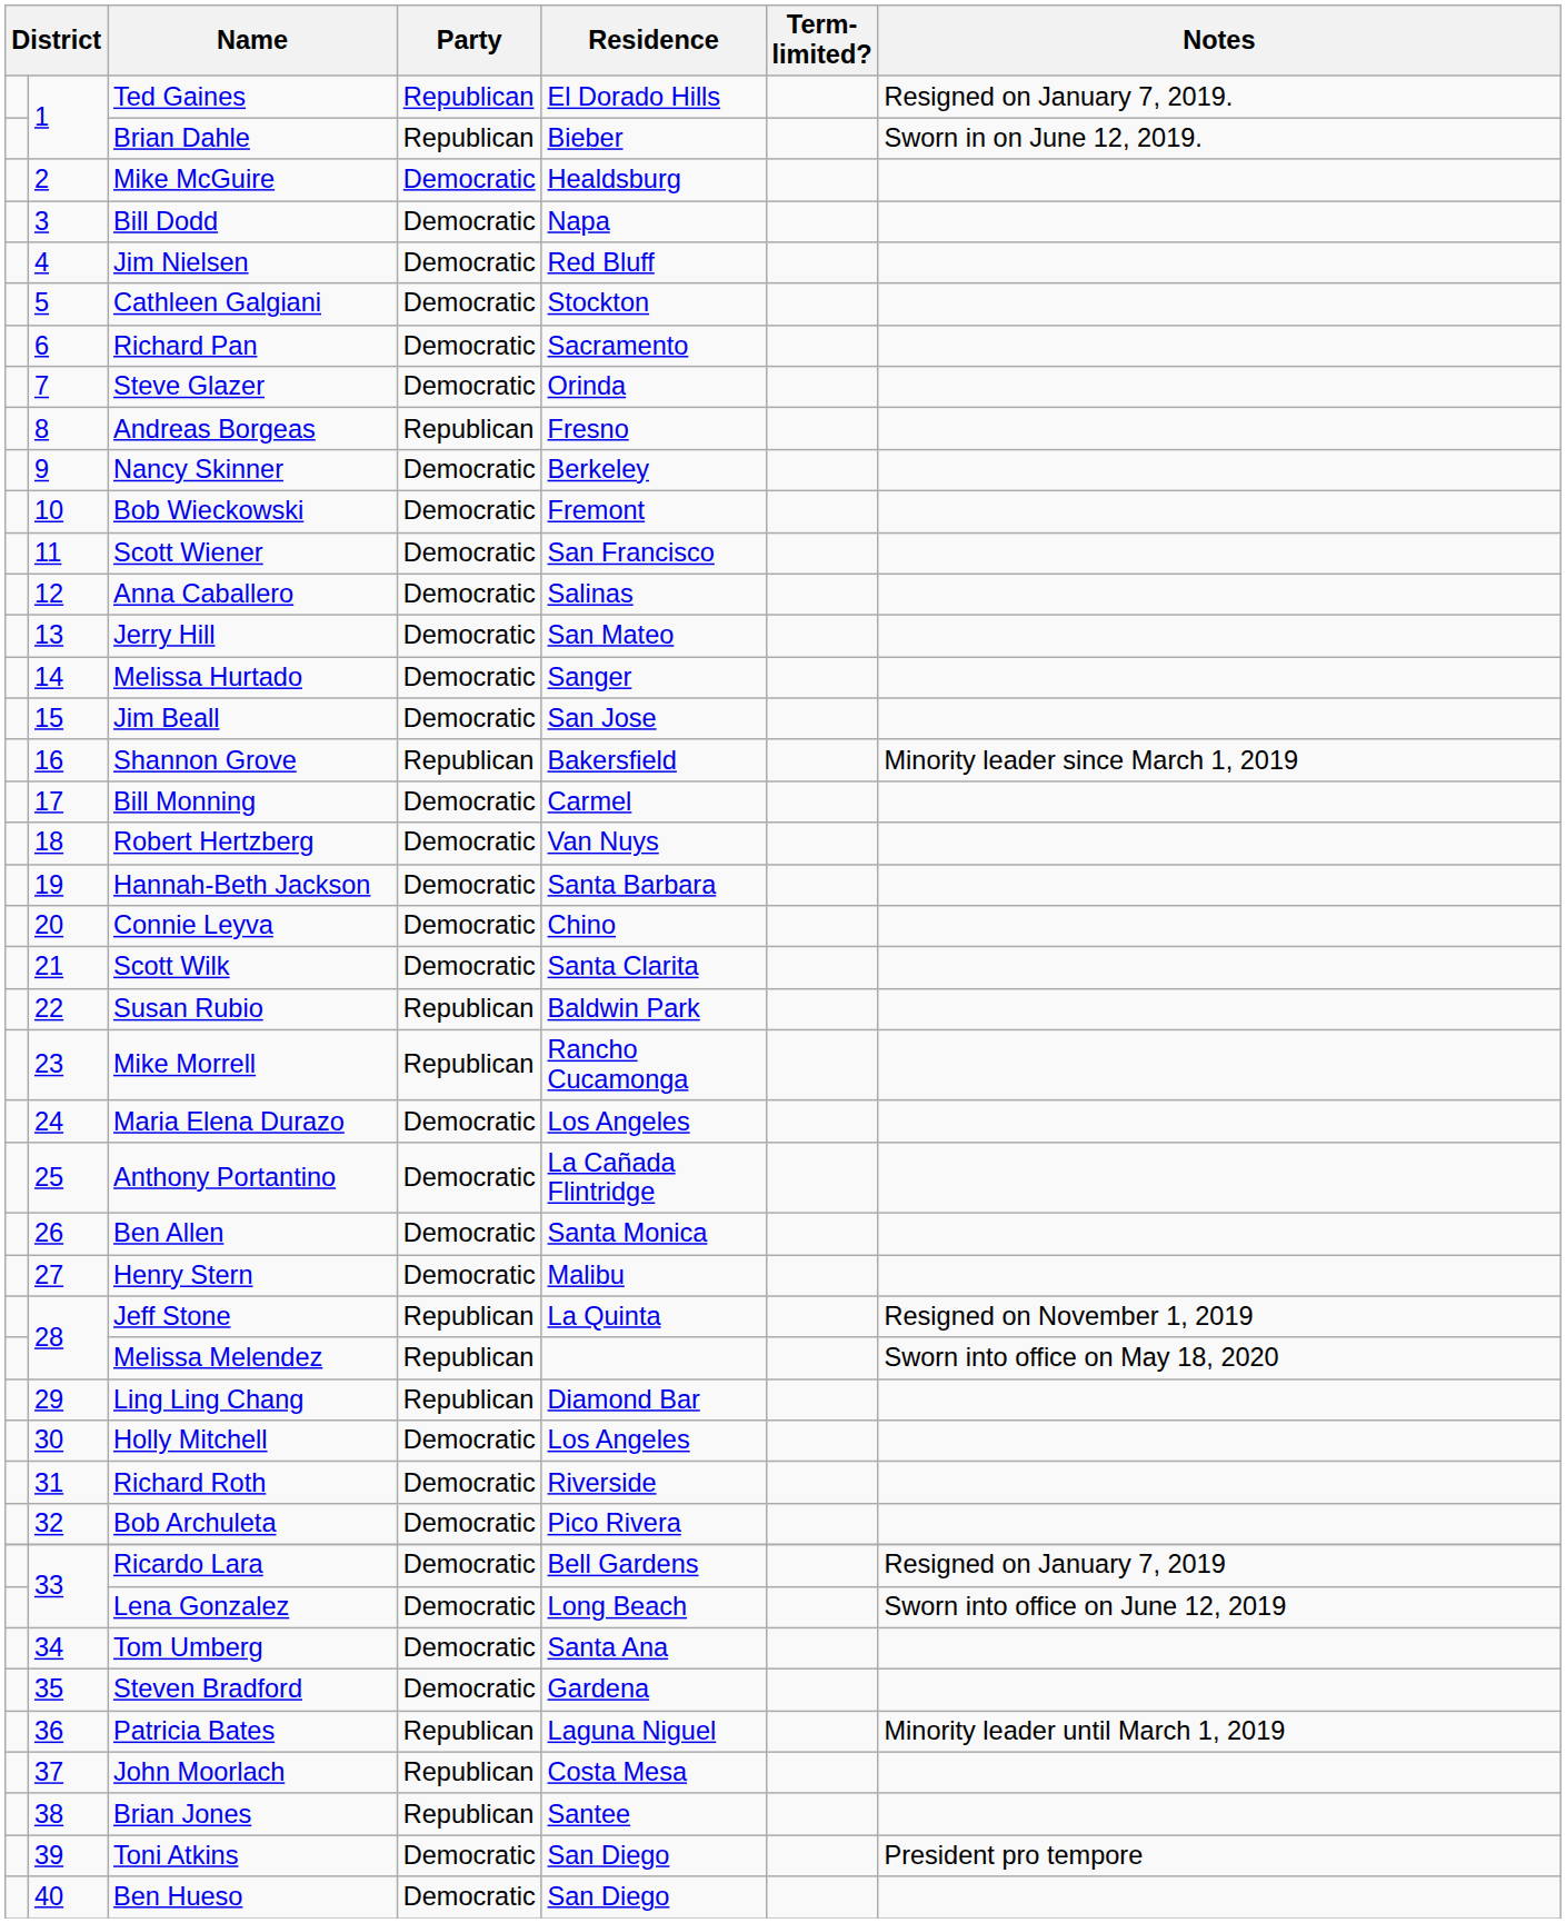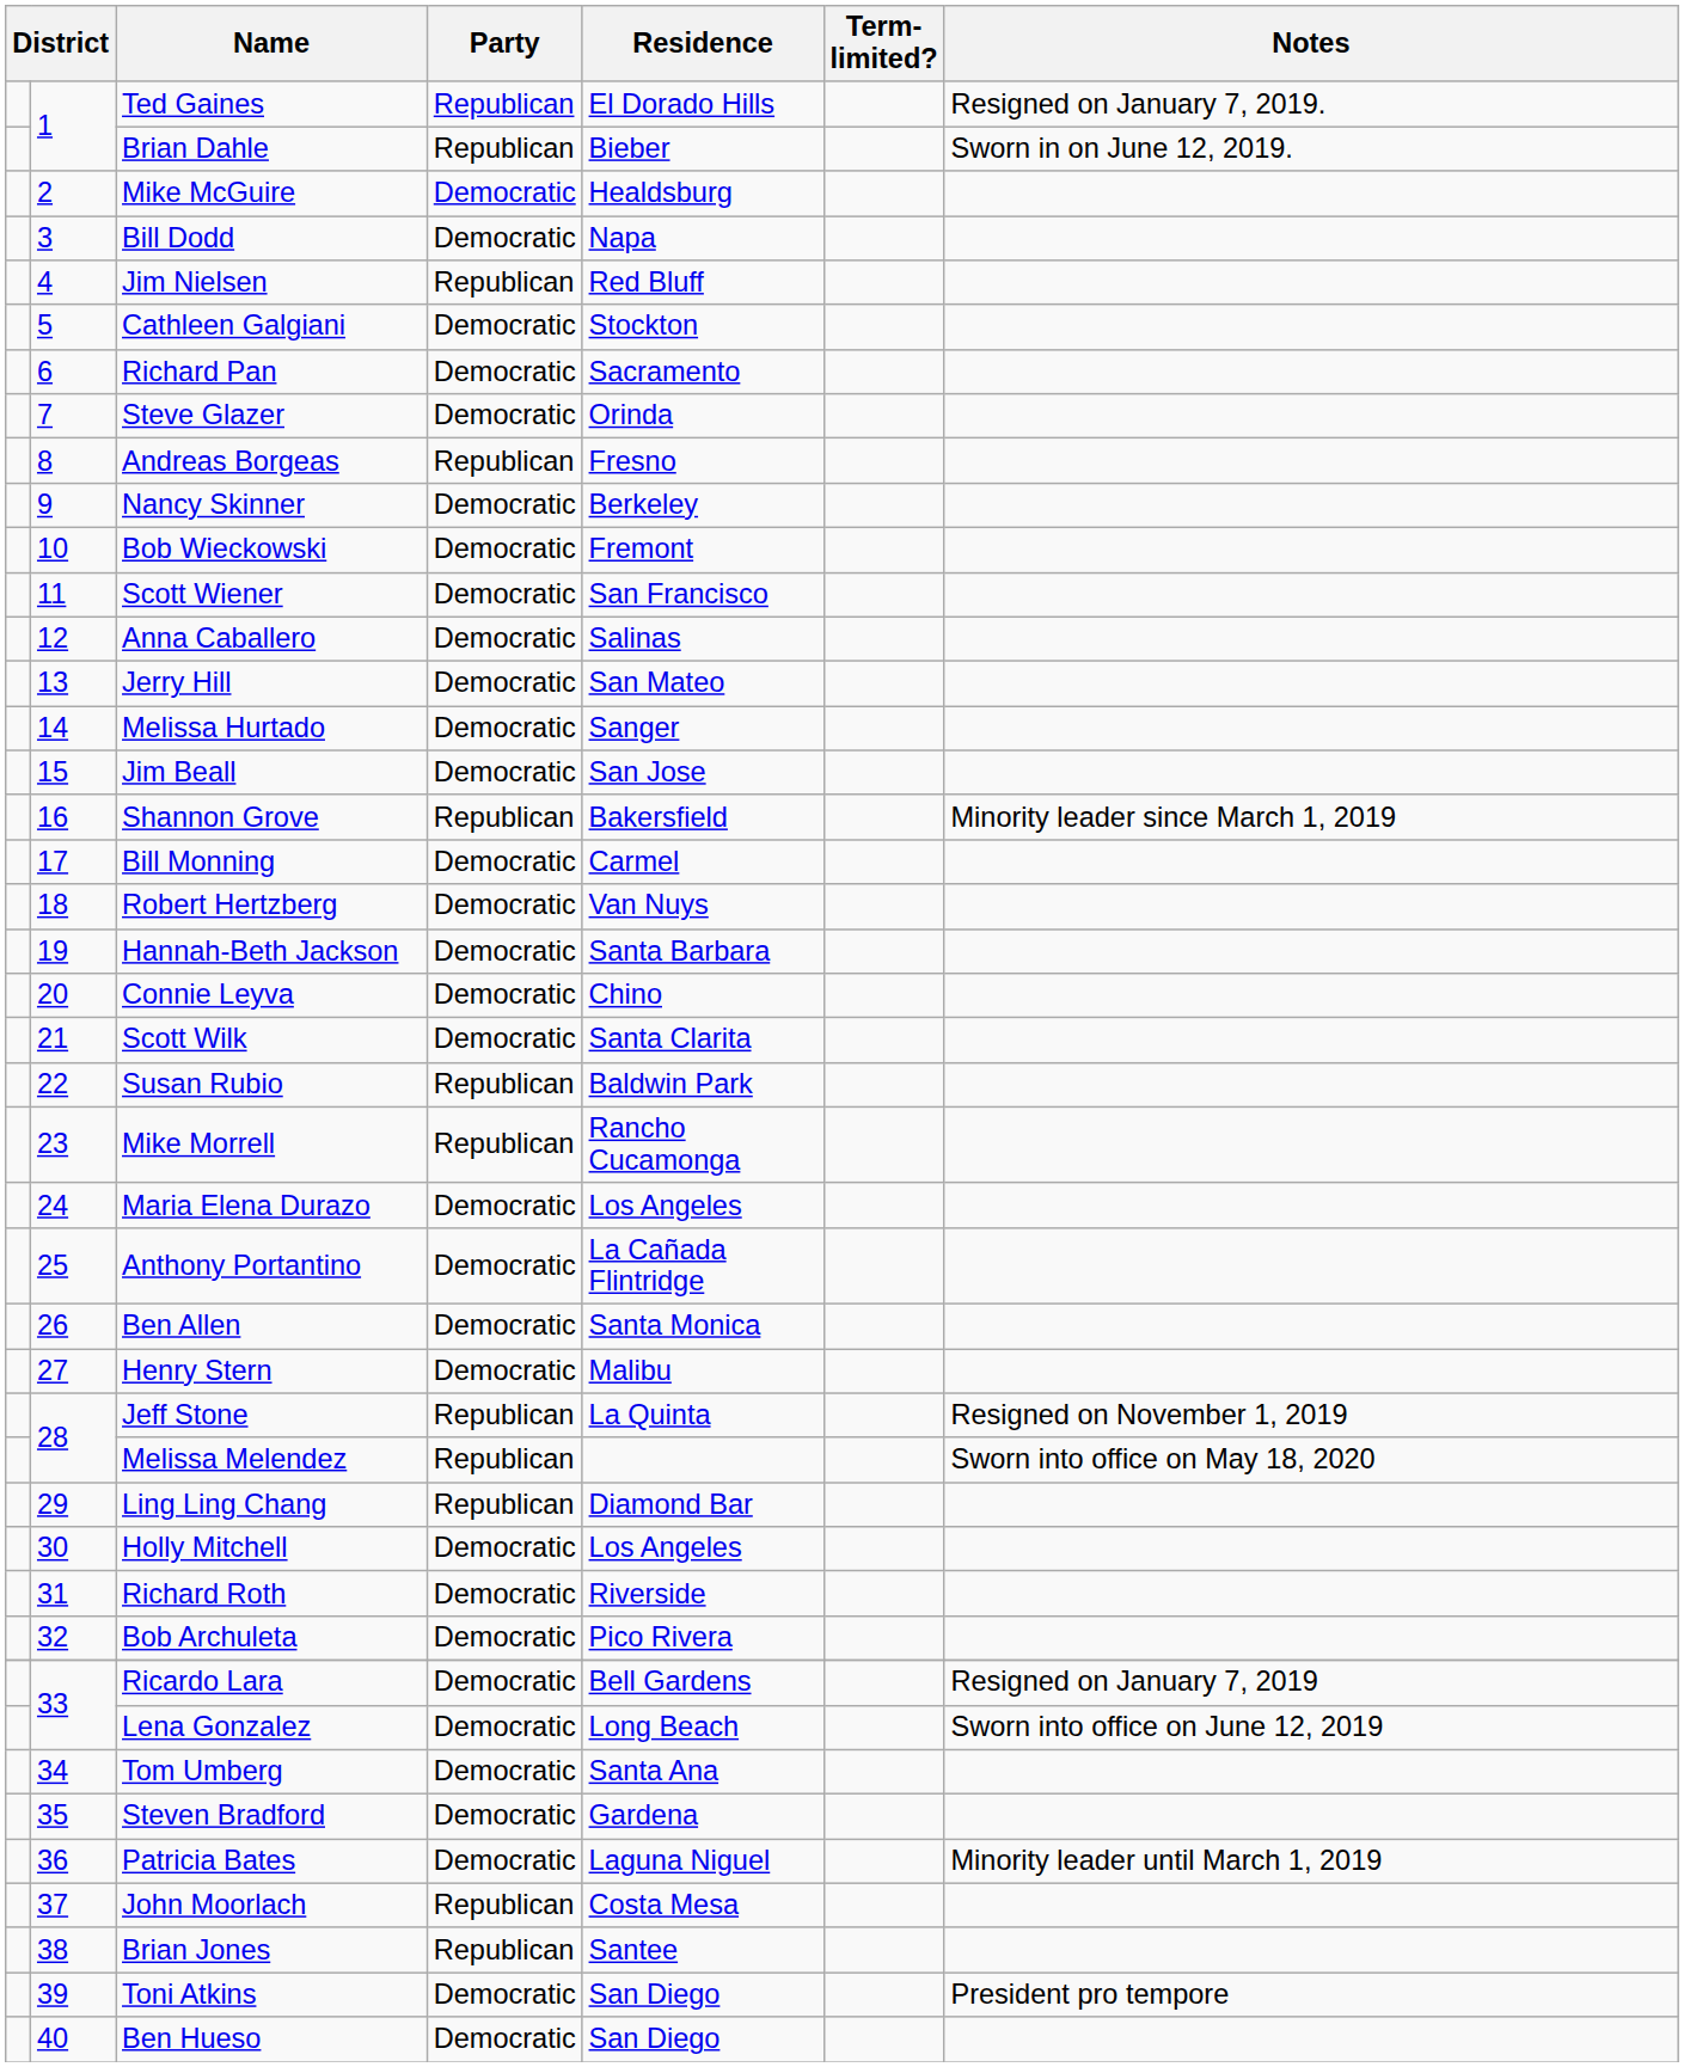Jim Nielsen | Party: Democratic -> Republican
Patricia Bates | Party: Republican -> Democratic
